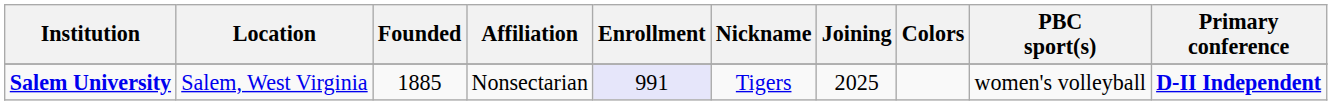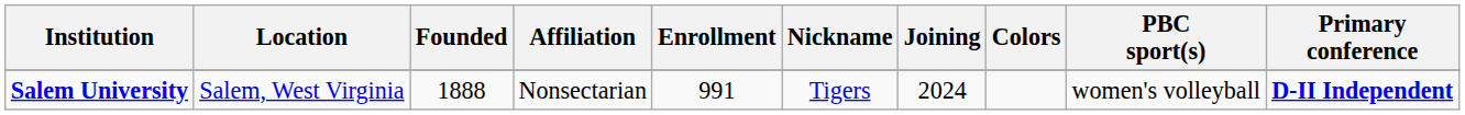Salem University | Founded: 1885 -> 1888
Salem University | Enrollment: lavender background -> no background
Salem University | Joining: 2025 -> 2024
